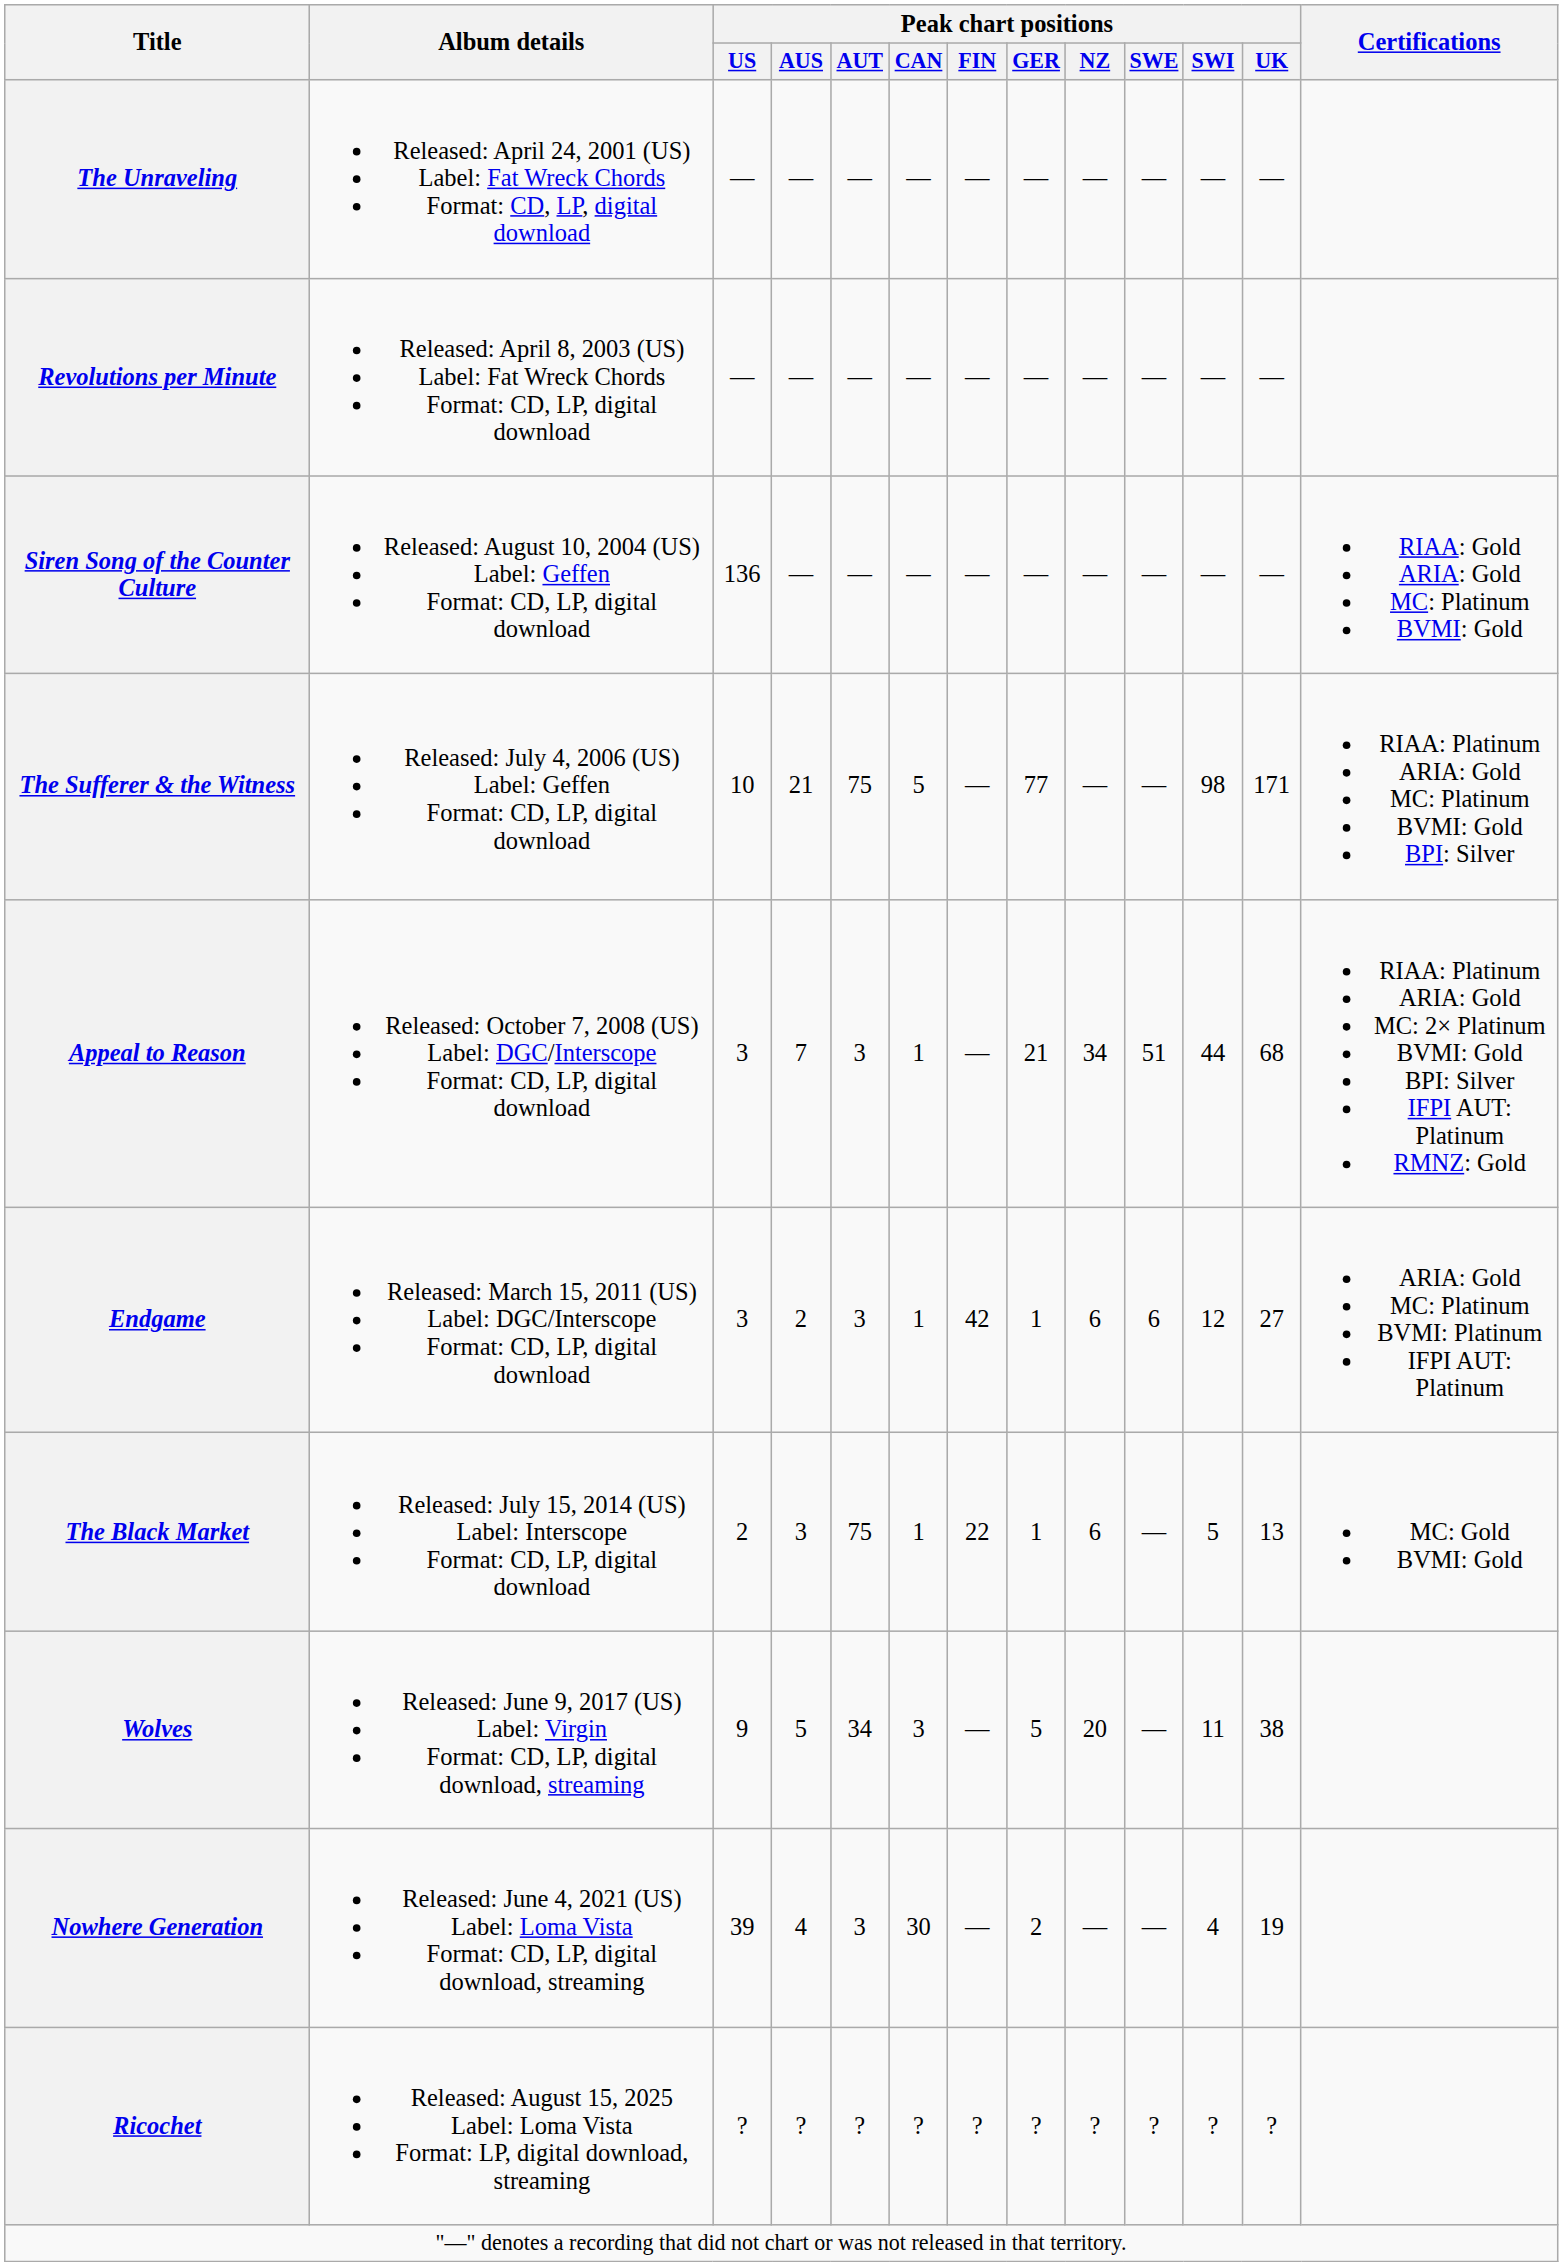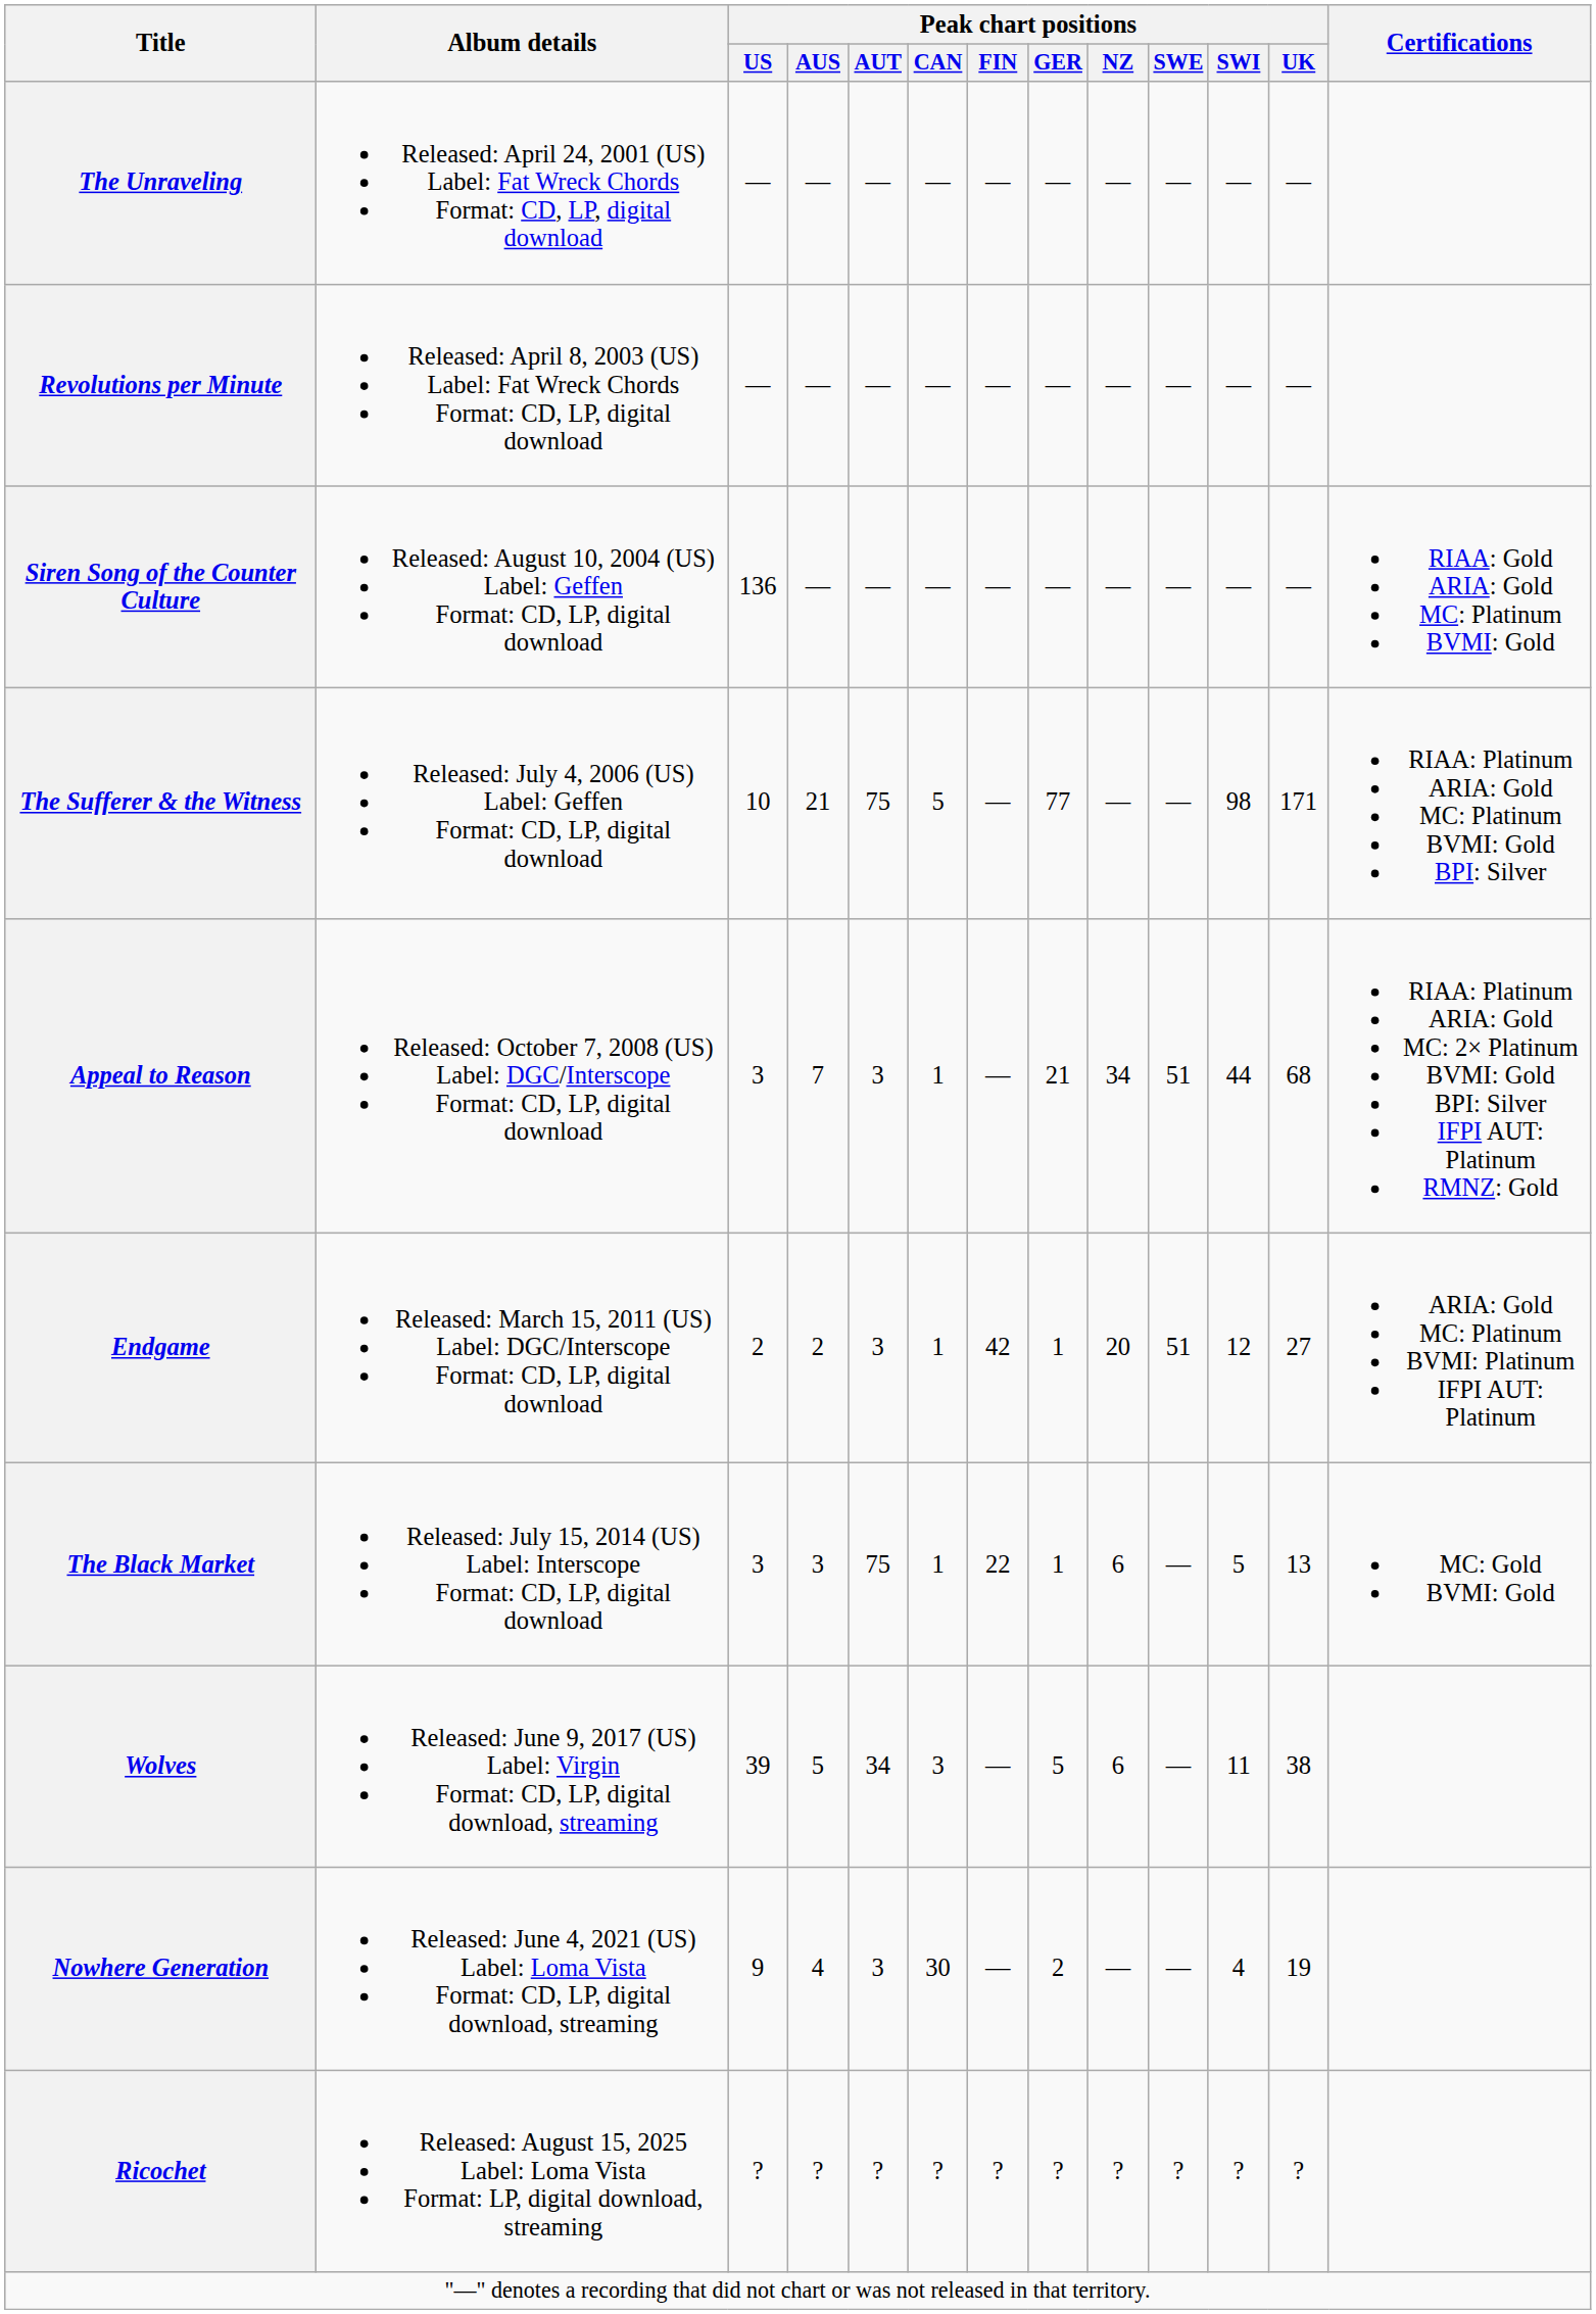Endgame | Peak chart positions / US: 3 -> 2
Endgame | Peak chart positions / NZ: 6 -> 20
Endgame | Peak chart positions / SWE: 6 -> 51
The Black Market | Peak chart positions / US: 2 -> 3
Wolves | Peak chart positions / US: 9 -> 39
Wolves | Peak chart positions / NZ: 20 -> 6
Nowhere Generation | Peak chart positions / US: 39 -> 9
